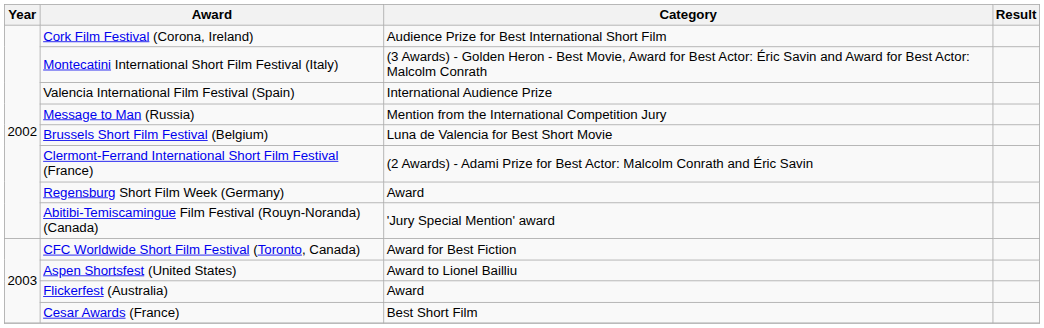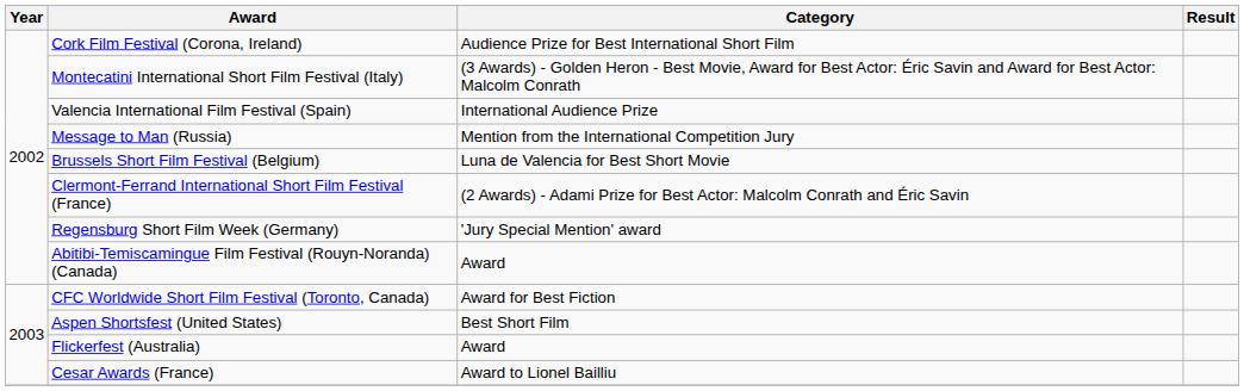Regensburg Short Film Week (Germany) | Category: Award -> 'Jury Special Mention' award
Abitibi-Temiscamingue Film Festival (Rouyn-Noranda) (Canada) | Category: 'Jury Special Mention' award -> Award
Aspen Shortsfest (United States) | Category: Award to Lionel Bailliu -> Best Short Film
Cesar Awards (France) | Category: Best Short Film -> Award to Lionel Bailliu
